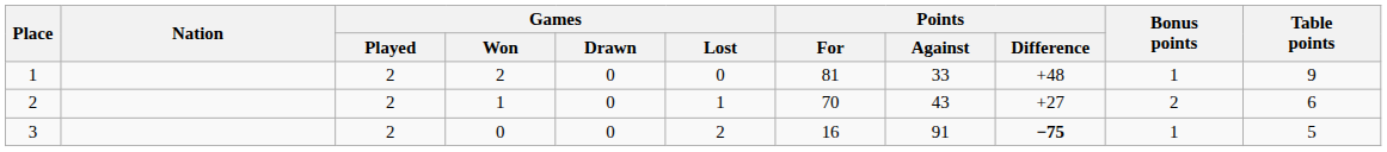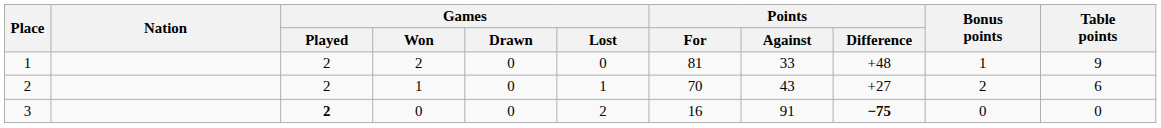3 | Games / Played: normal -> bold
3 | Bonus points: 1 -> 0
3 | Table points: 5 -> 0
